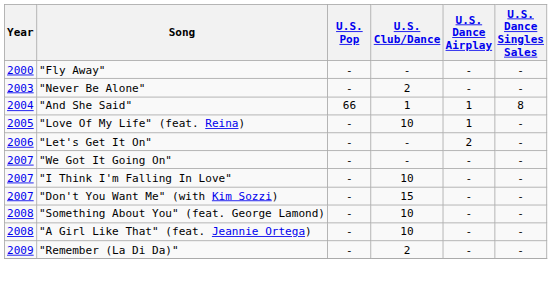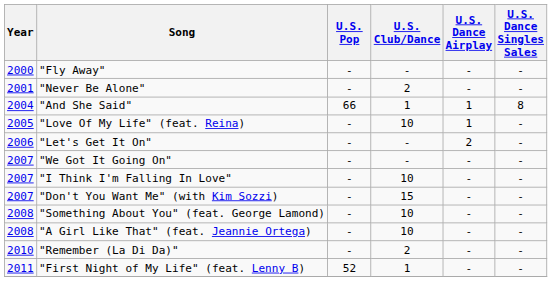"Never Be Alone" | Year: 2003 -> 2001
"Remember (La Di Da)" | Year: 2009 -> 2010
+ row: 2011 | "First Night of My Life" (feat. Lenny B) | 52 | 1 | - | -
